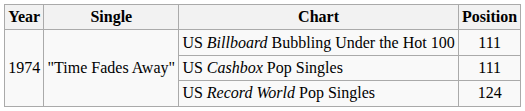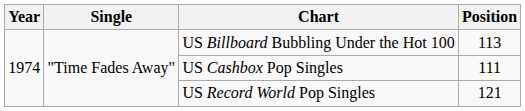US Billboard Bubbling Under the Hot 100 | Position: 111 -> 113
US Record World Pop Singles | Position: 124 -> 121
